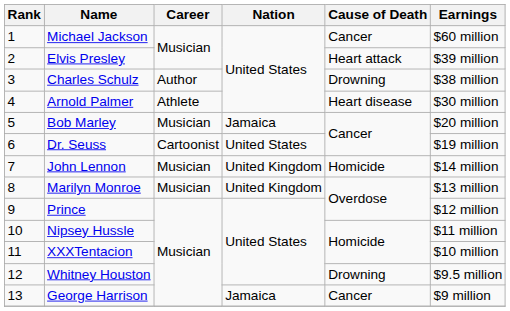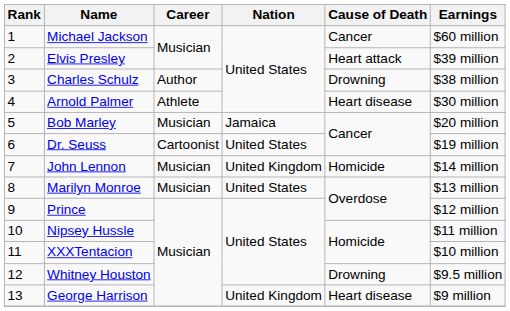Marilyn Monroe | Nation: United Kingdom -> United States
George Harrison | Nation: Jamaica -> United Kingdom
George Harrison | Cause of Death: Cancer -> Heart disease
